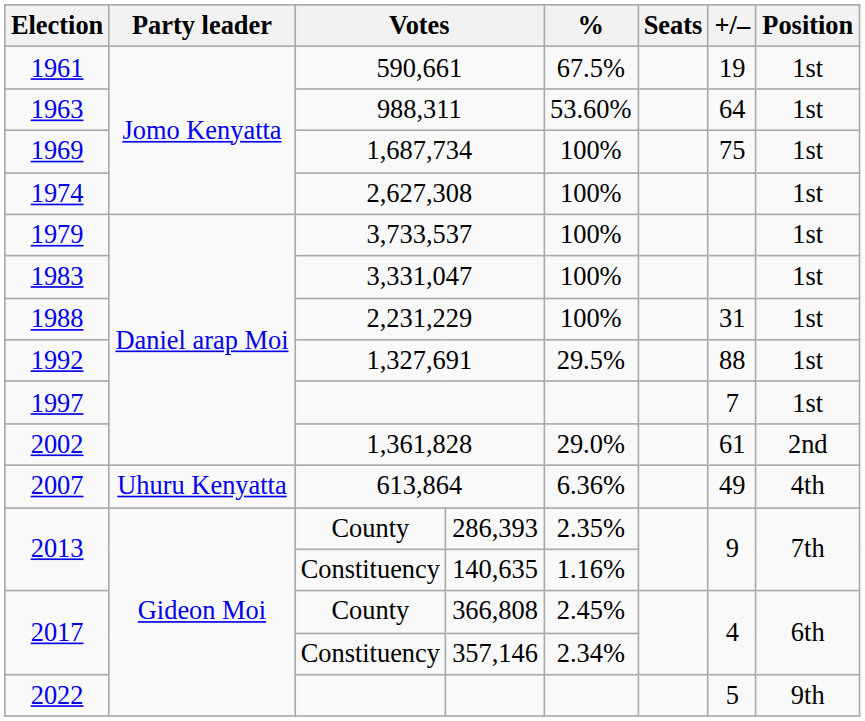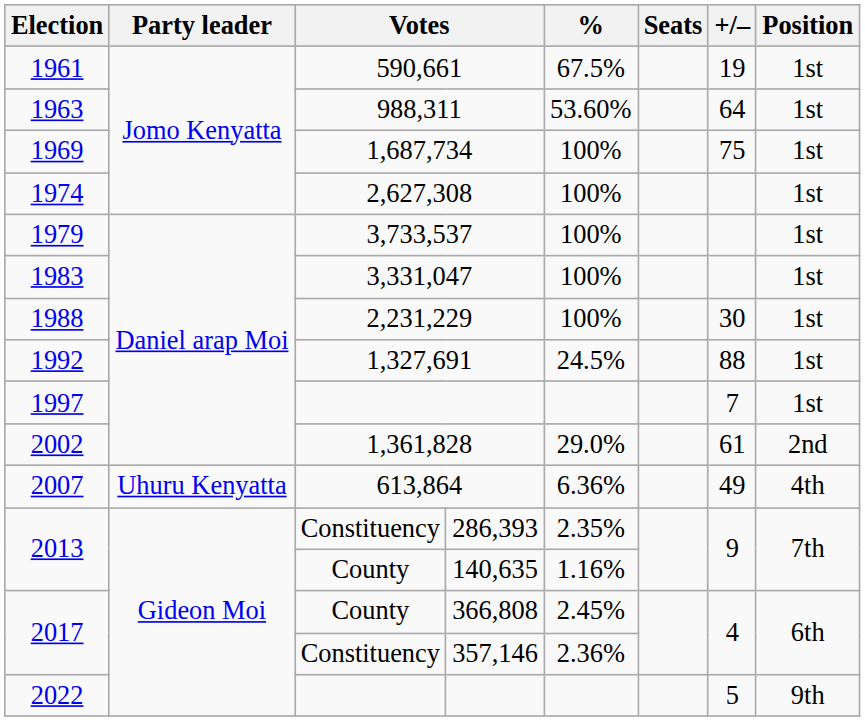2,231,229 | +/–: 31 -> 30
1,327,691 | %: 29.5% -> 24.5%
286,393 | column 3: County -> Constituency
140,635 | column 3: Constituency -> County
357,146 | %: 2.34% -> 2.36%
